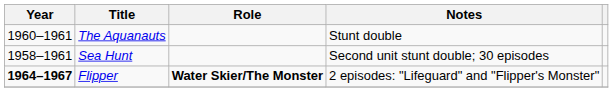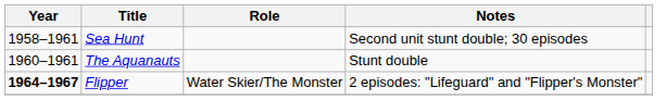rows swapped: Sea Hunt <-> The Aquanauts
Flipper | Role: bold -> normal
